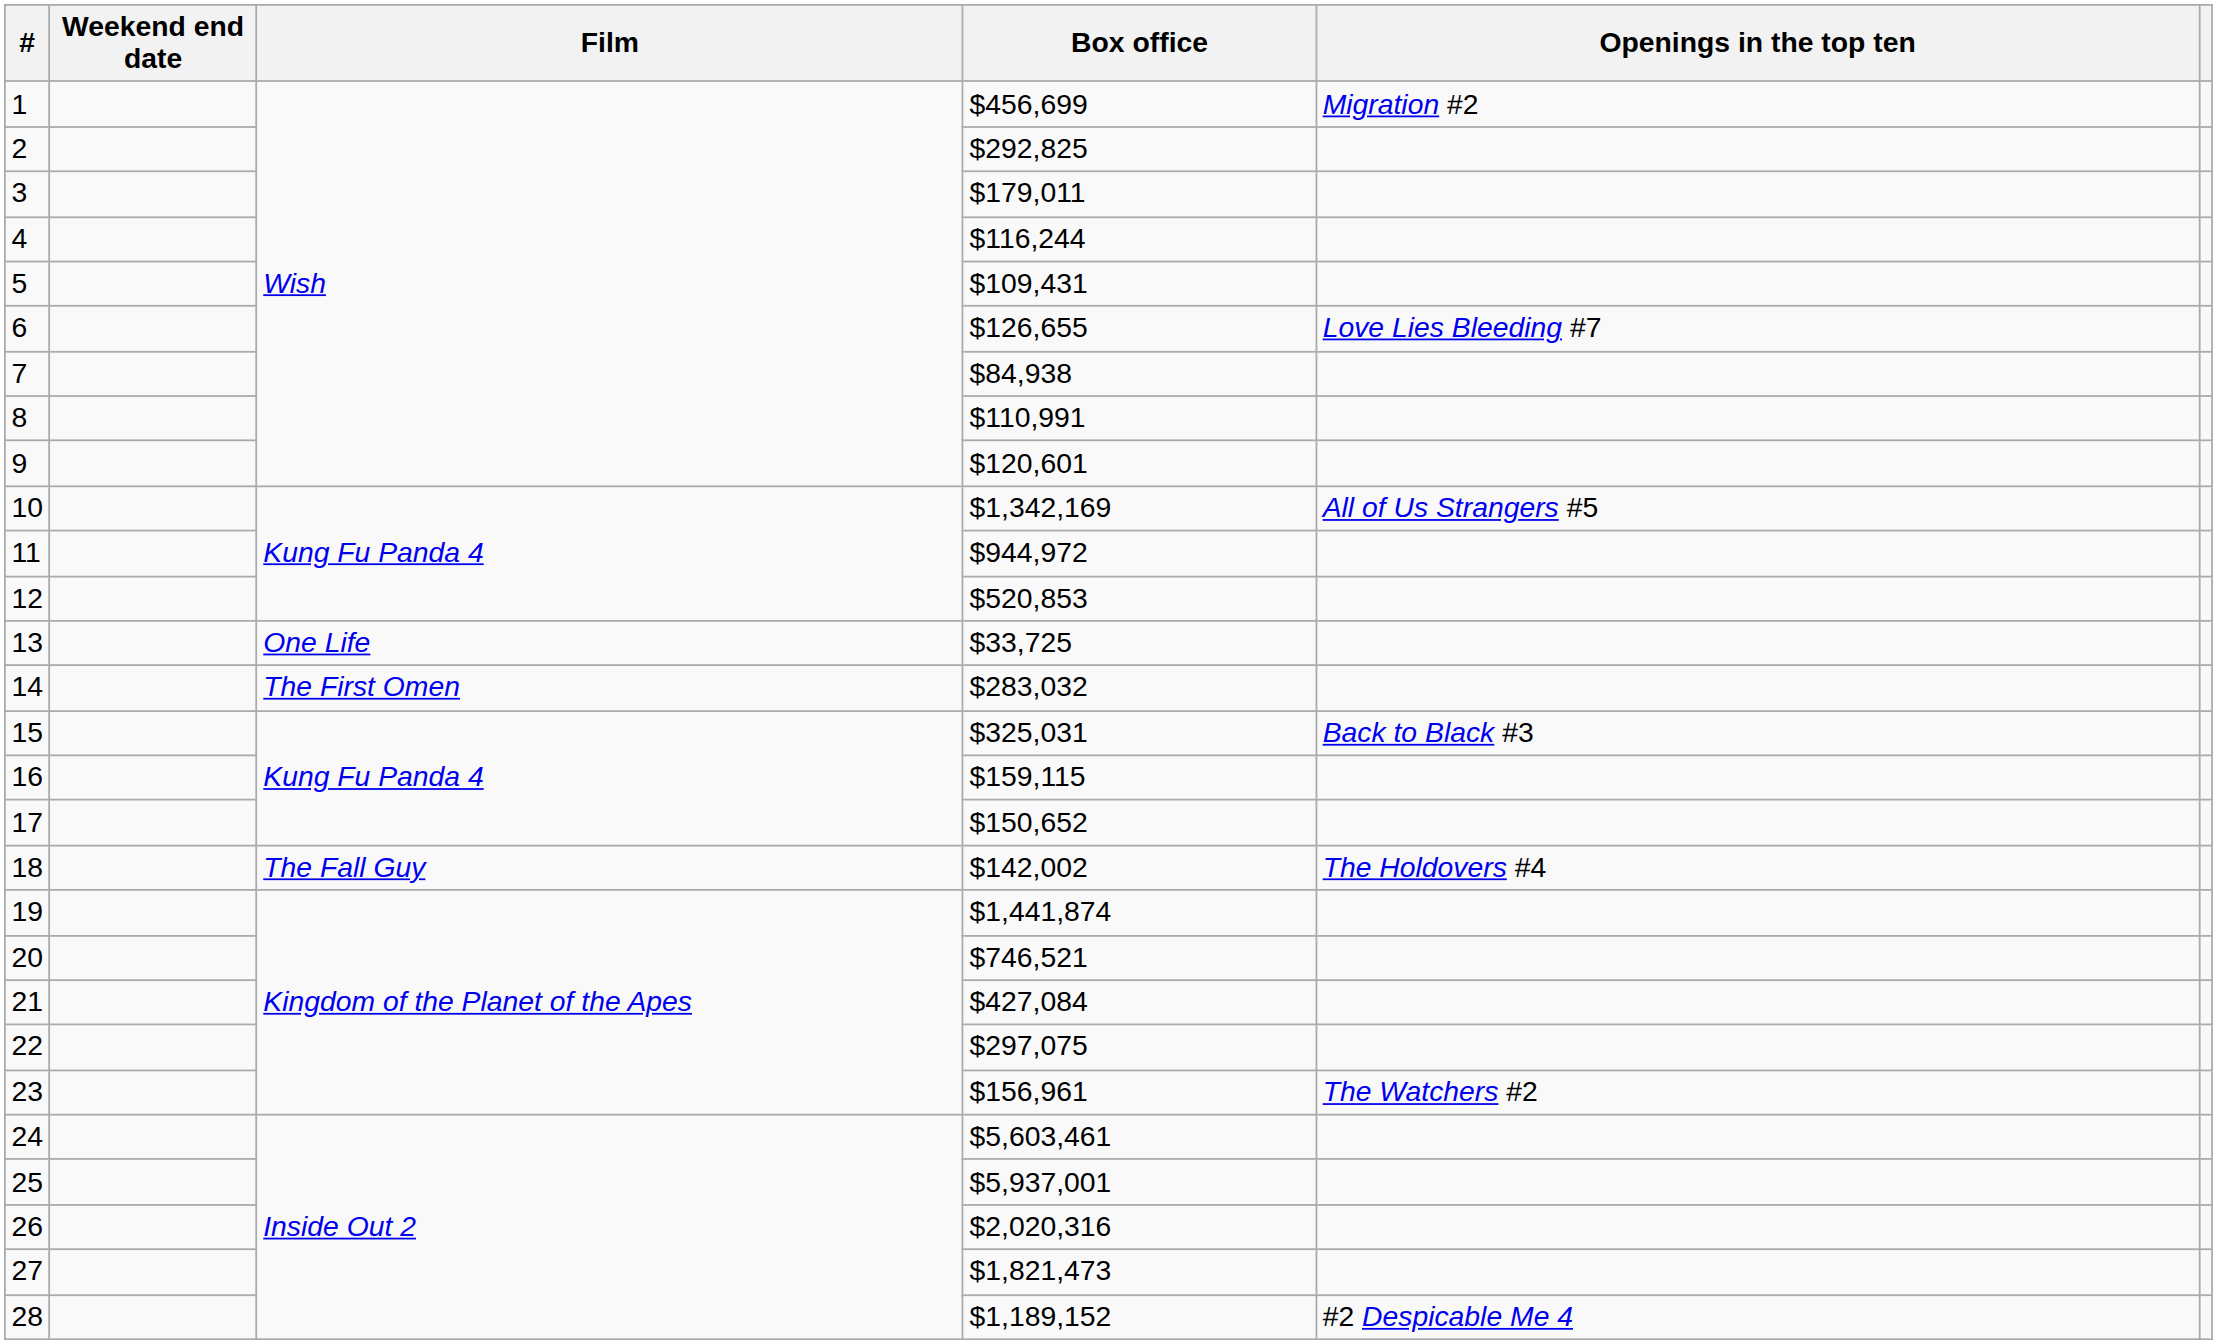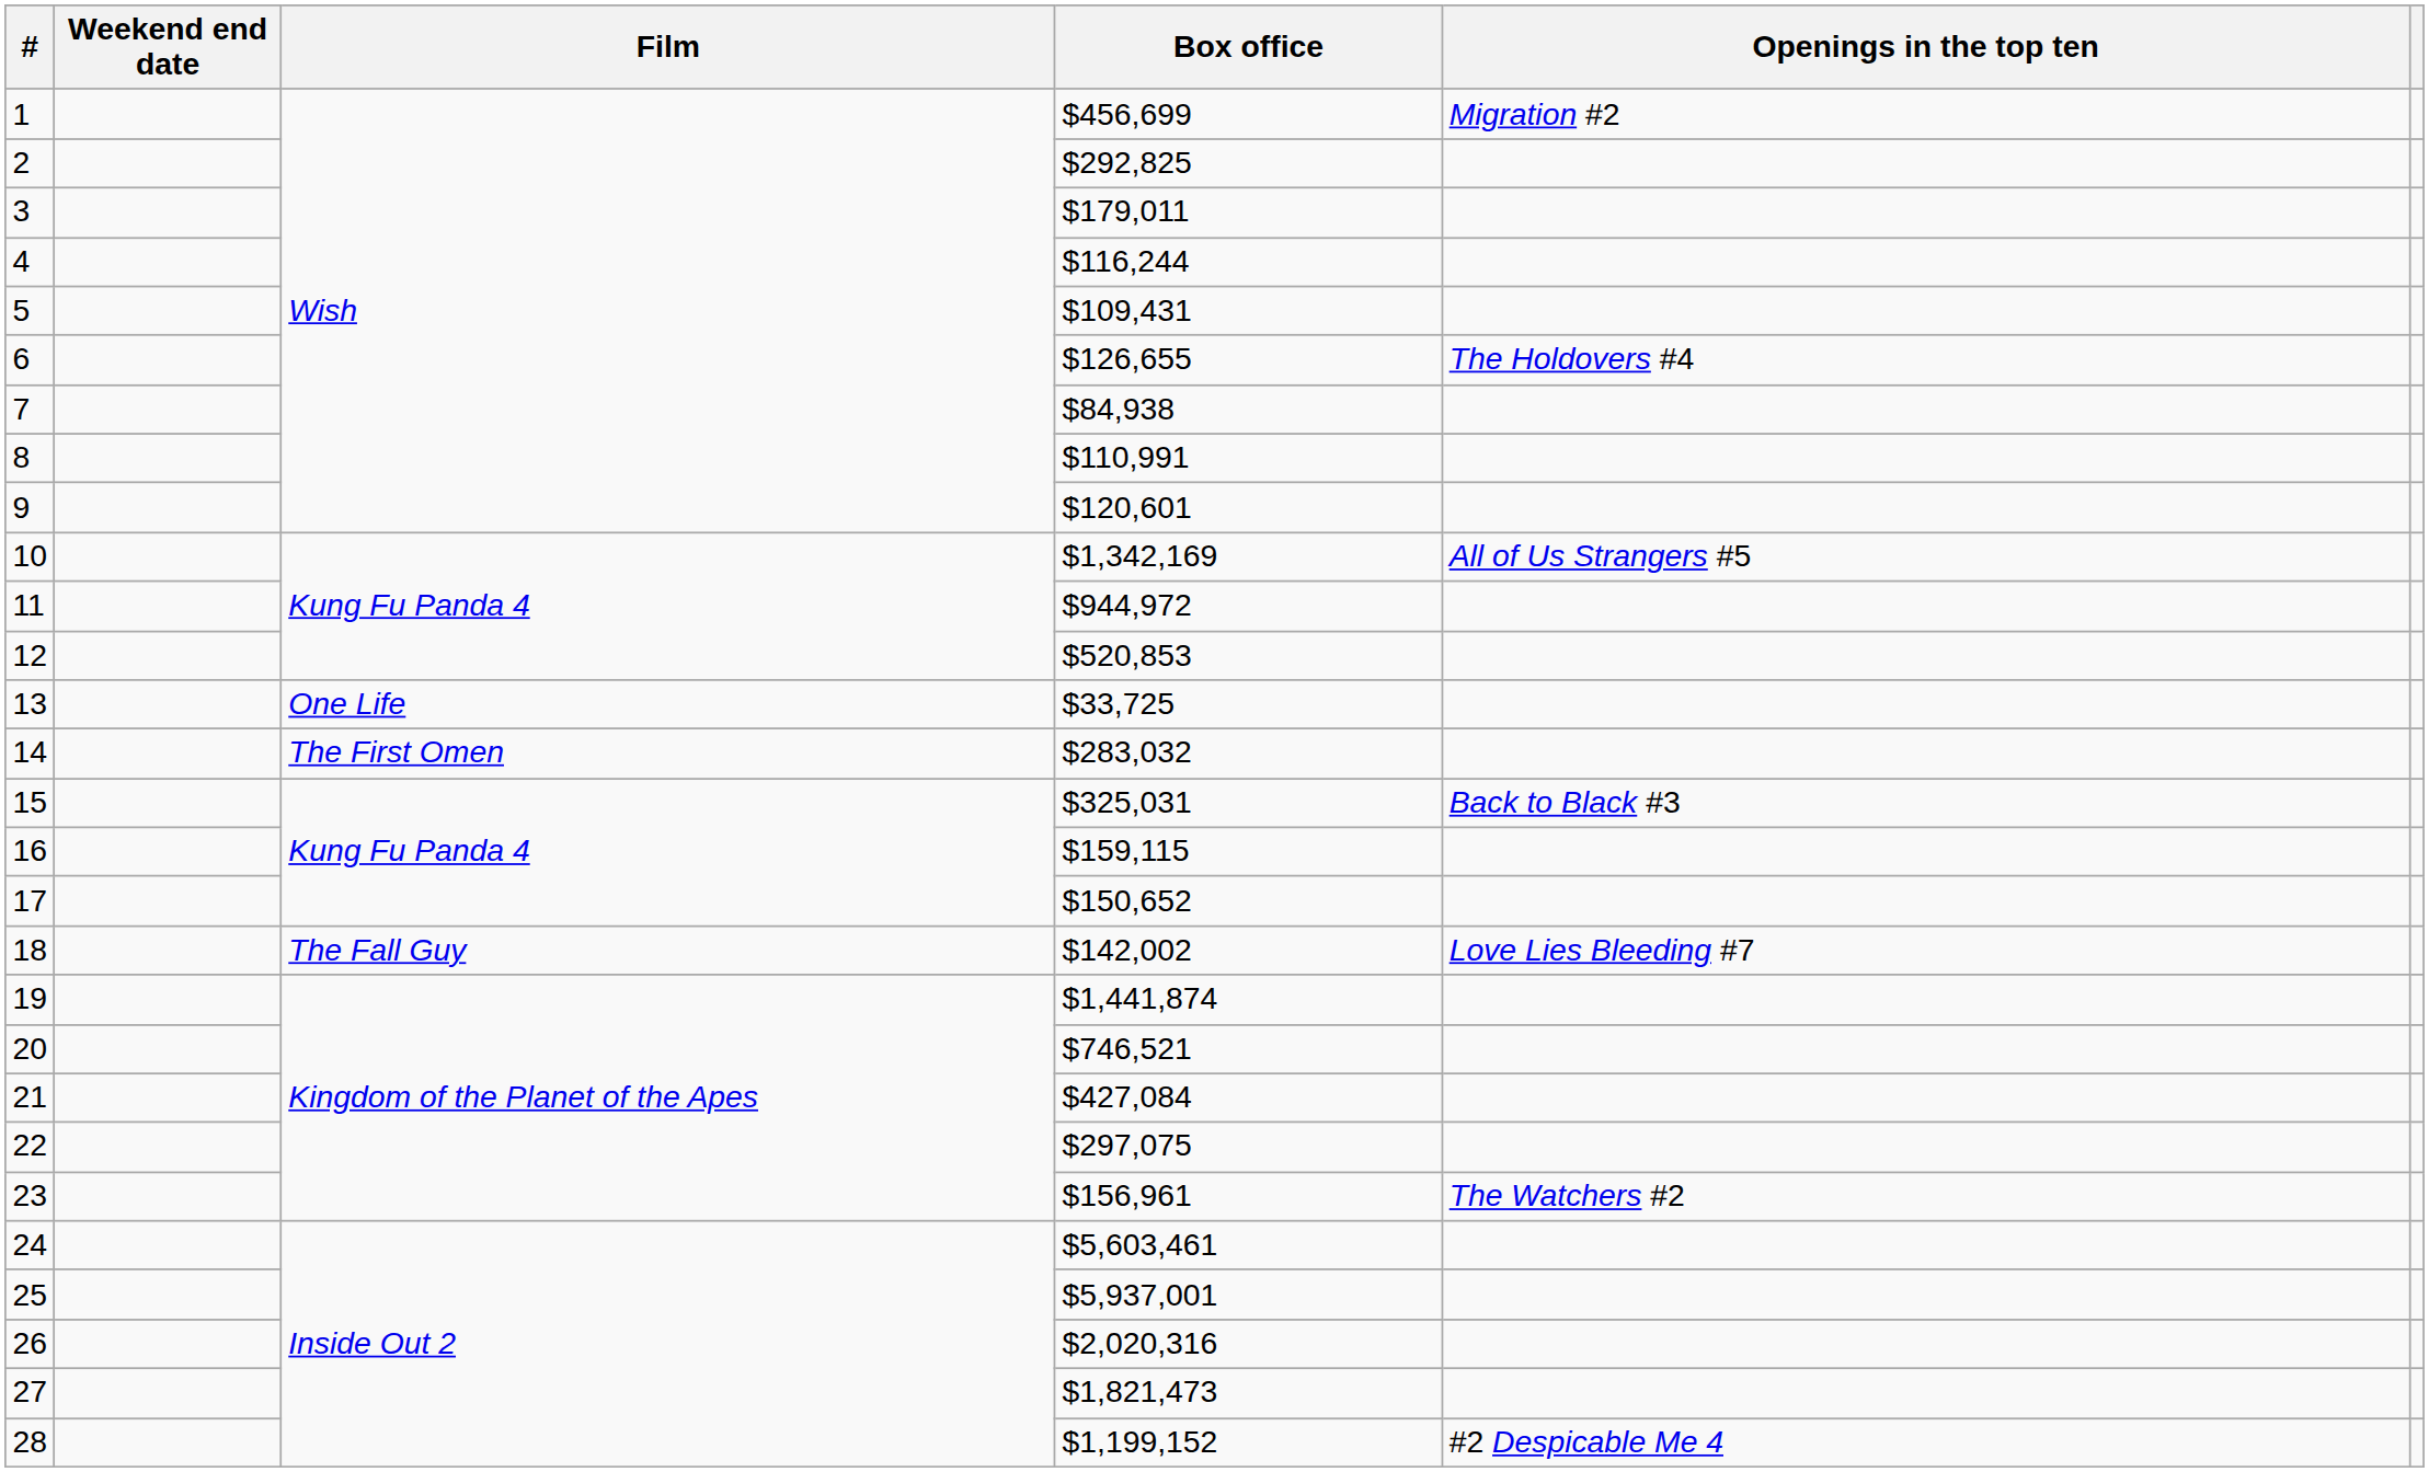6 | Openings in the top ten: Love Lies Bleeding #7 -> The Holdovers #4
18 | Openings in the top ten: The Holdovers #4 -> Love Lies Bleeding #7
28 | Box office: $1,189,152 -> $1,199,152
